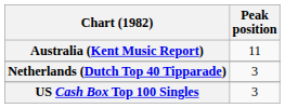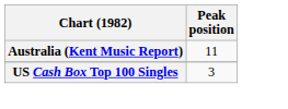- row: Netherlands (Dutch Top 40 Tipparade) | 3
